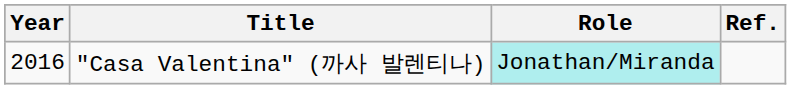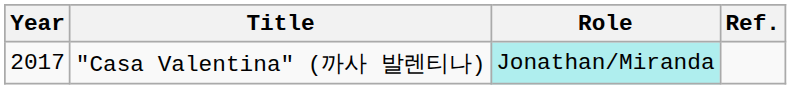"Casa Valentina" (까사 발렌티나) | Year: 2016 -> 2017
